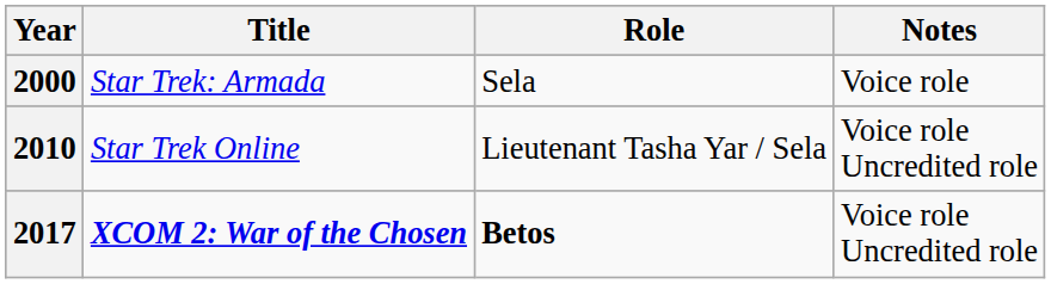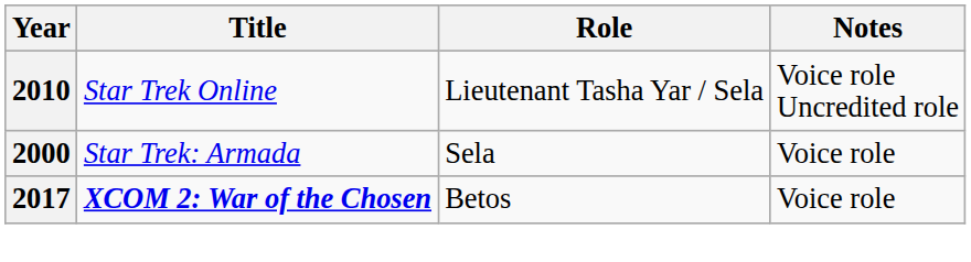rows swapped: 2000 <-> 2010
2017 | Role: bold -> normal
2017 | Notes: Voice role Uncredited role -> Voice role
